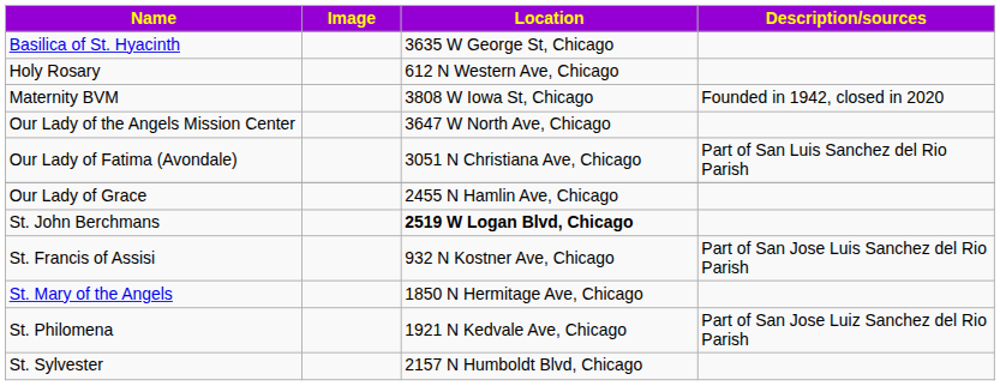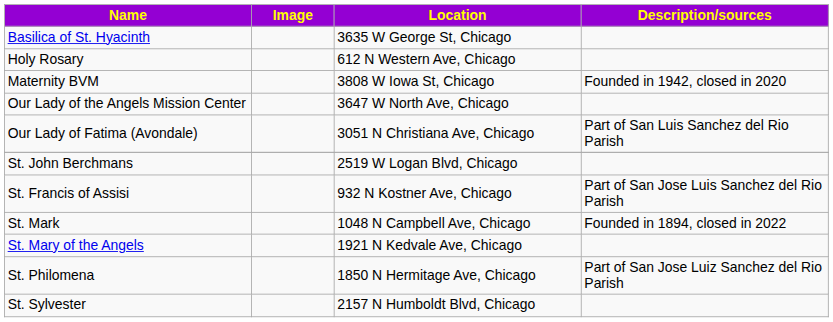- row: Our Lady of Grace | 2455 N Hamlin Ave, Chicago
St. John Berchmans | Location: bold -> normal
+ row: St. Mark | 1048 N Campbell Ave, Chicago | Founded in 1894, closed in 2022
St. Mary of the Angels | Location: 1850 N Hermitage Ave, Chicago -> 1921 N Kedvale Ave, Chicago
St. Philomena | Location: 1921 N Kedvale Ave, Chicago -> 1850 N Hermitage Ave, Chicago
